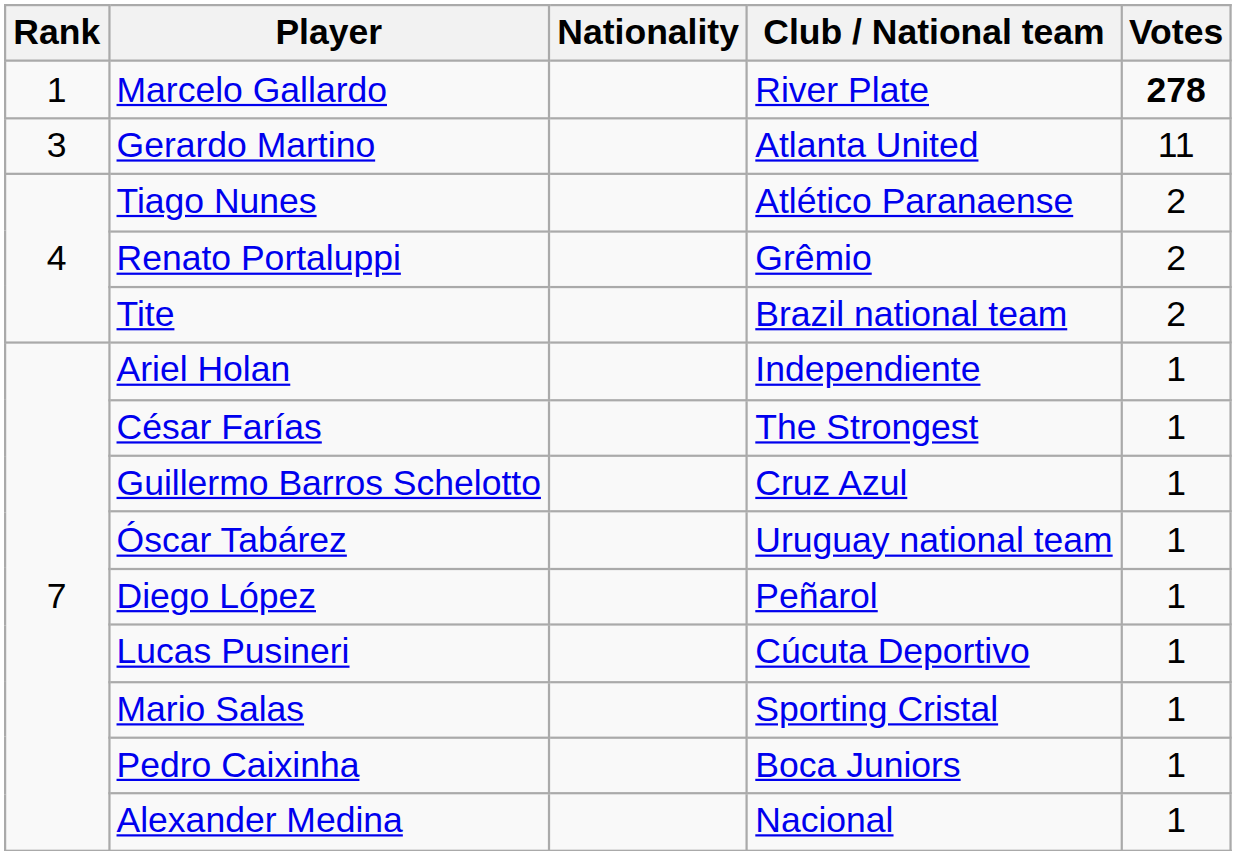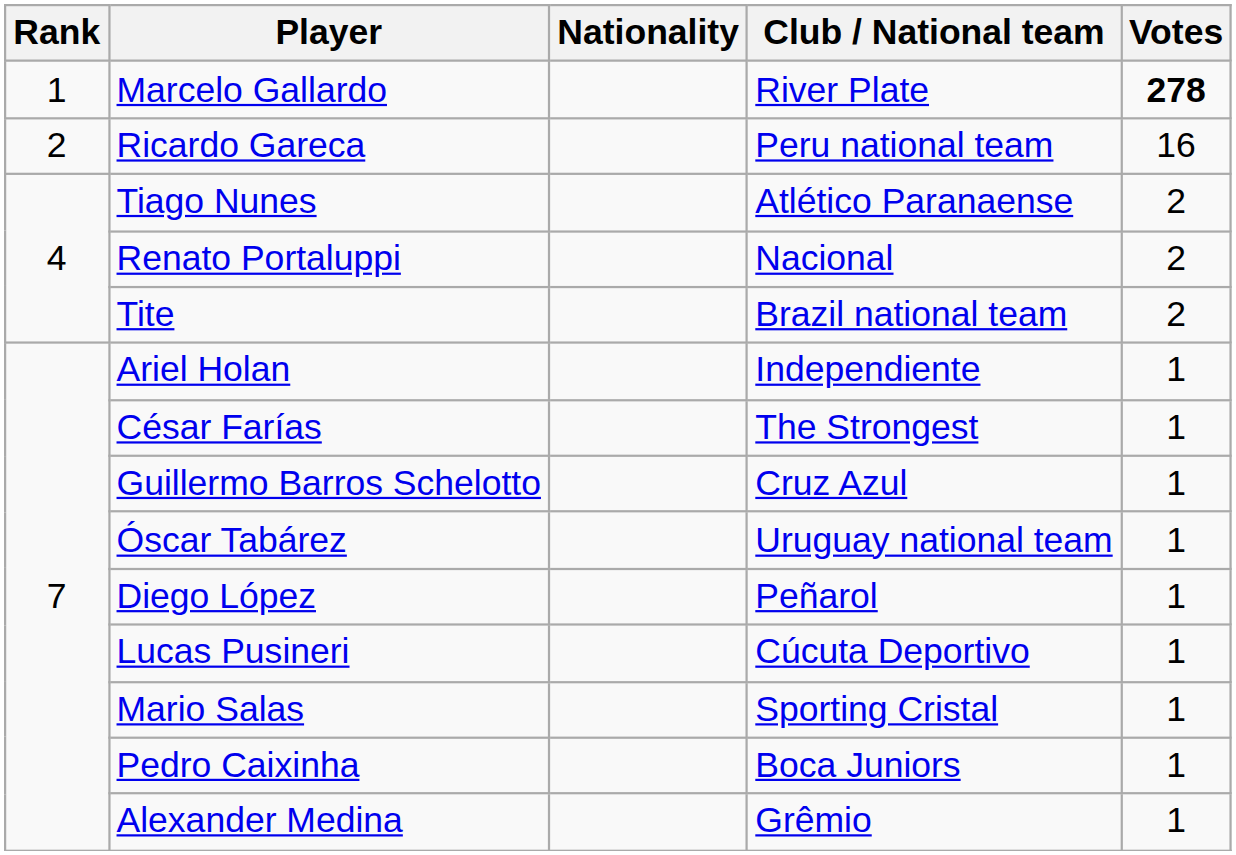+ row: 2 | Ricardo Gareca | Peru national team | 16
- row: 3 | Gerardo Martino | Atlanta United | 11
Renato Portaluppi | Club / National team: Grêmio -> Nacional
Alexander Medina | Club / National team: Nacional -> Grêmio
